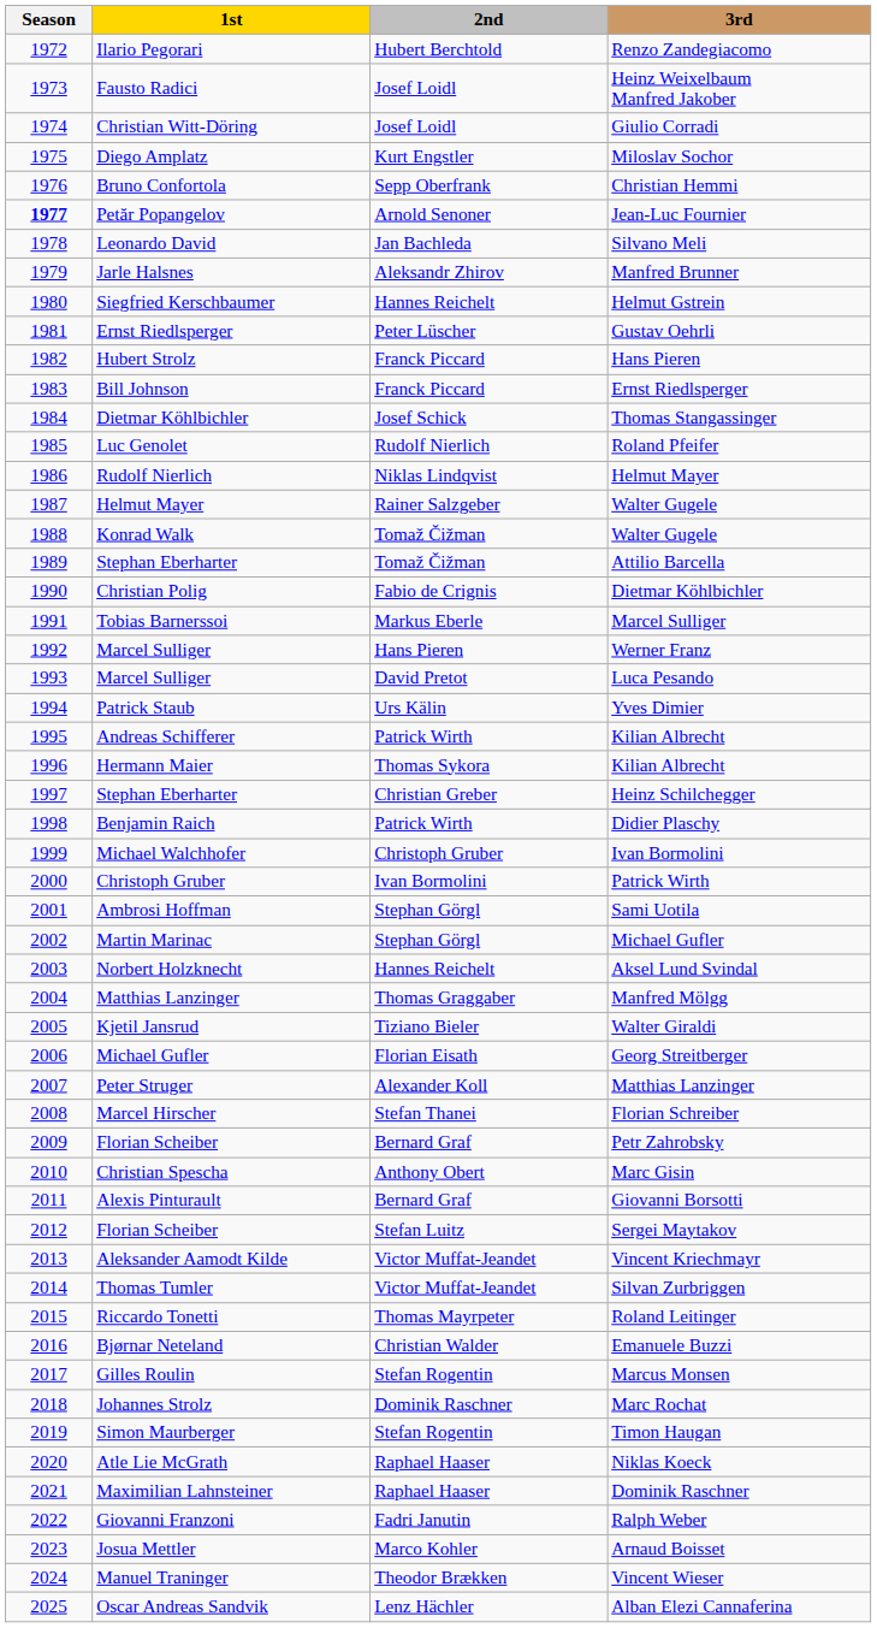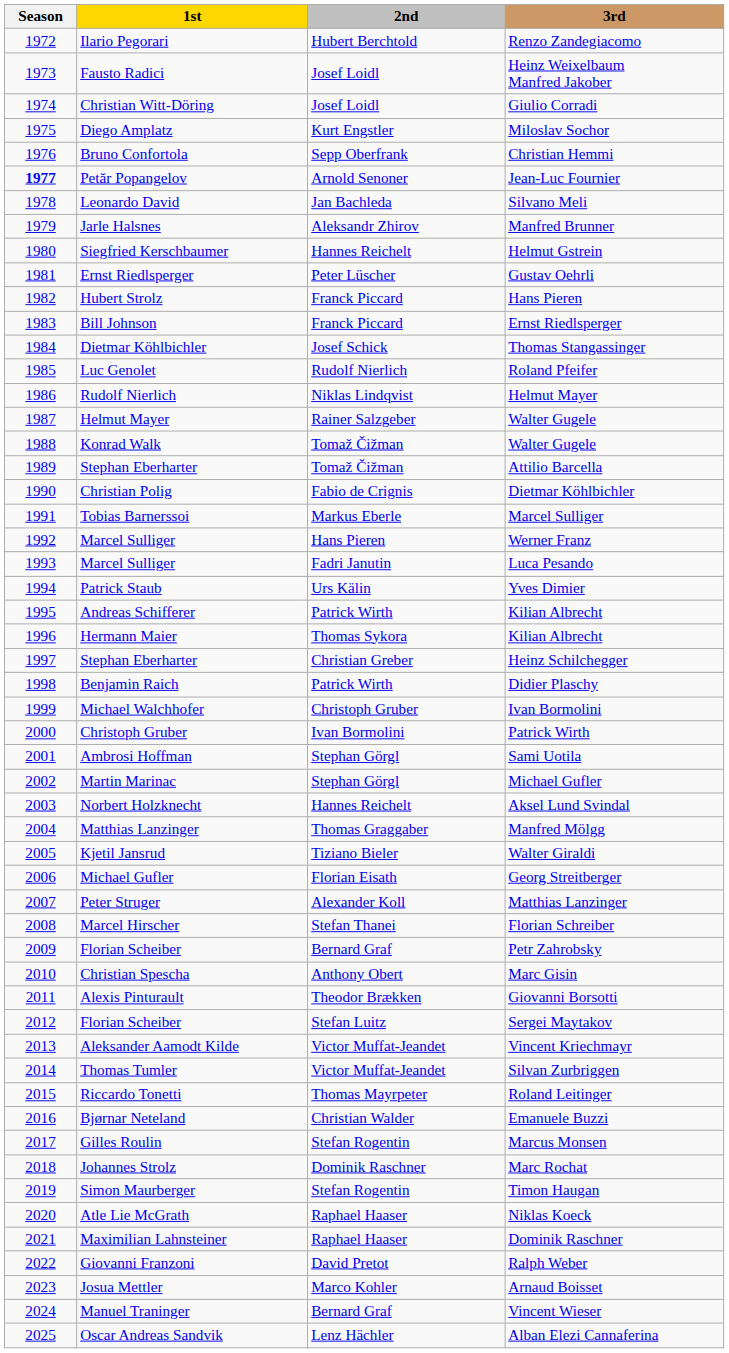Luca Pesando | 2nd: David Pretot -> Fadri Janutin
Giovanni Borsotti | 2nd: Bernard Graf -> Theodor Brækken
Ralph Weber | 2nd: Fadri Janutin -> David Pretot
Vincent Wieser | 2nd: Theodor Brækken -> Bernard Graf
